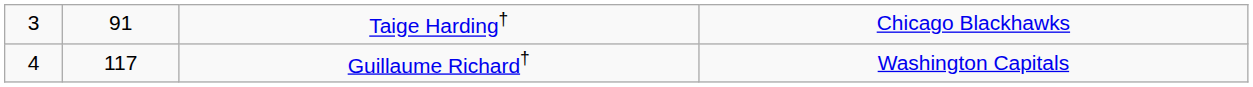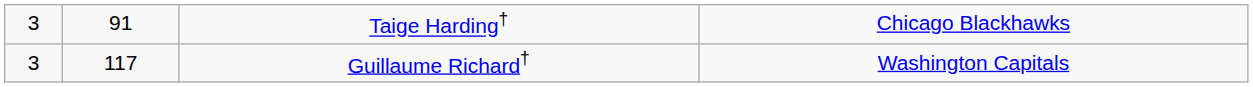Guillaume Richard† | column 1: 4 -> 3
